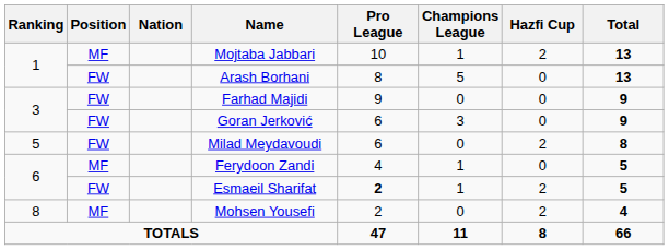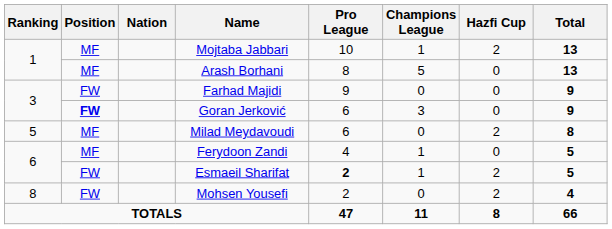Arash Borhani | Position: FW -> MF
Goran Jerković | Position: normal -> bold
Milad Meydavoudi | Position: FW -> MF
Mohsen Yousefi | Position: MF -> FW
